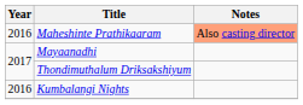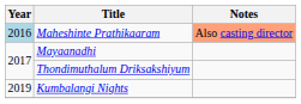Maheshinte Prathikaaram | Year: no background -> lightblue background
Kumbalangi Nights | Year: 2016 -> 2019
